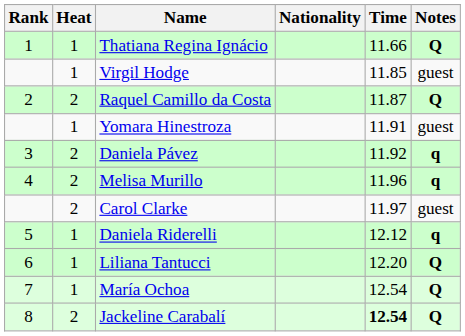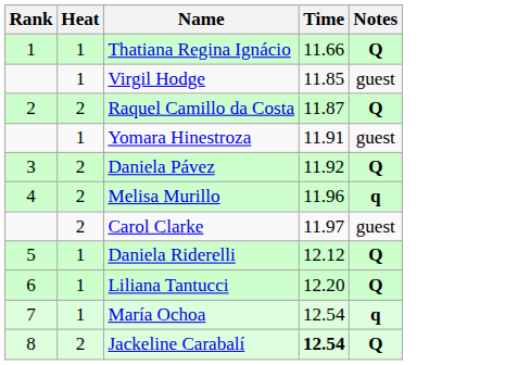- column: Nationality
Daniela Pávez | Notes: q -> Q
Daniela Riderelli | Notes: q -> Q
María Ochoa | Notes: Q -> q
